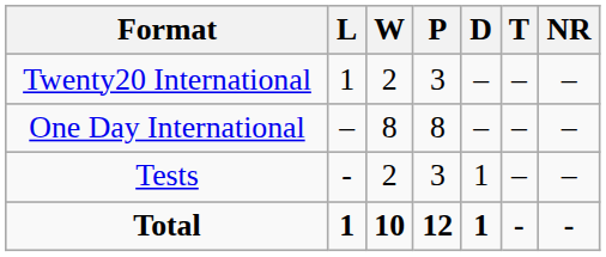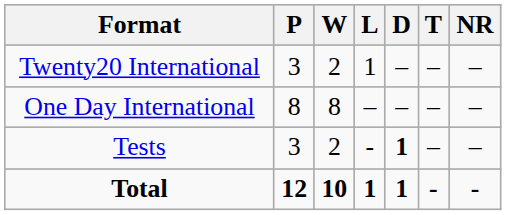columns swapped: P <-> L
Tests | D: normal -> bold
